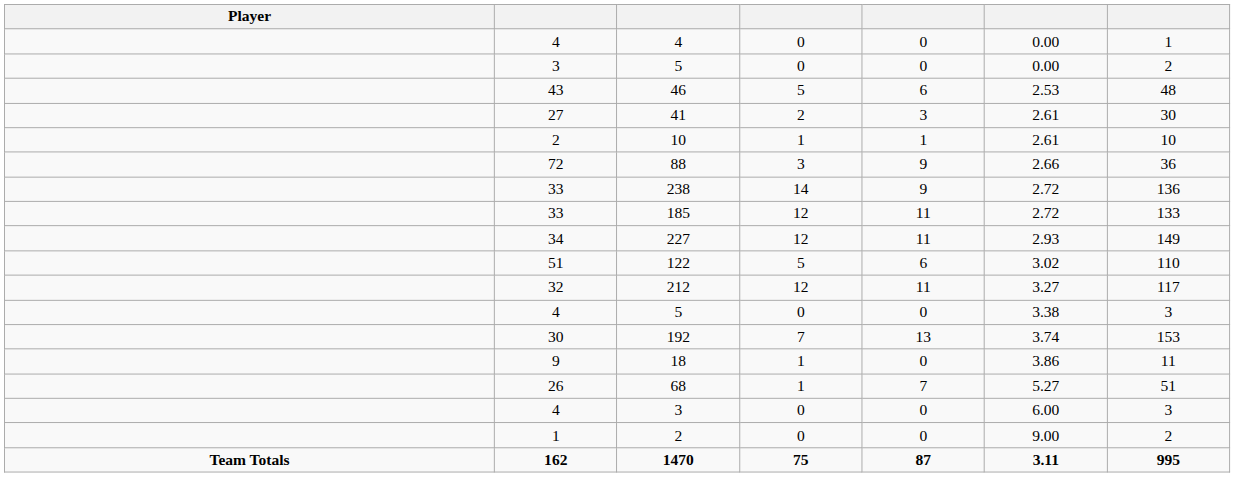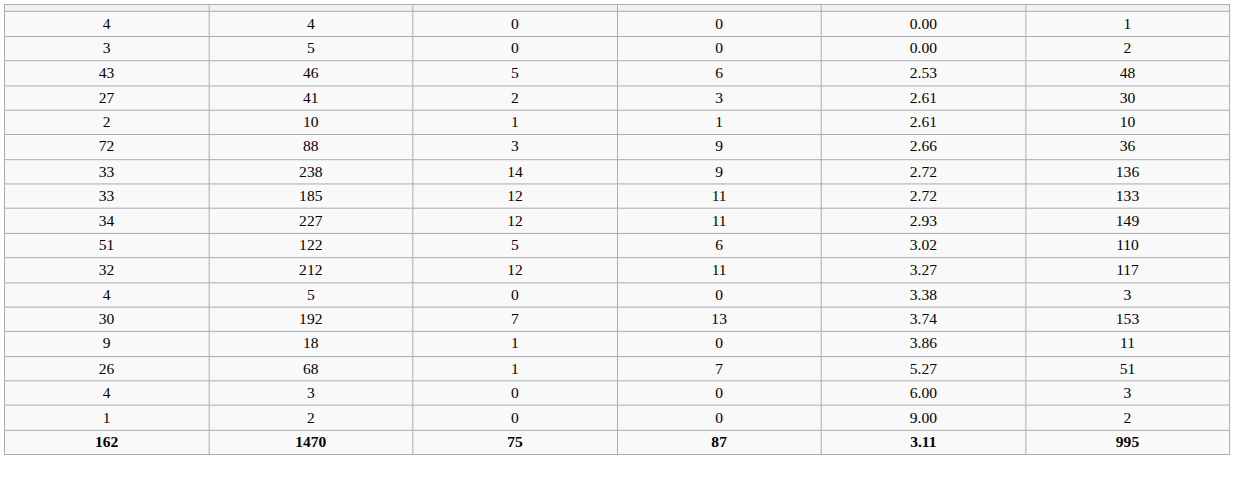- column: Player | Team Totals
